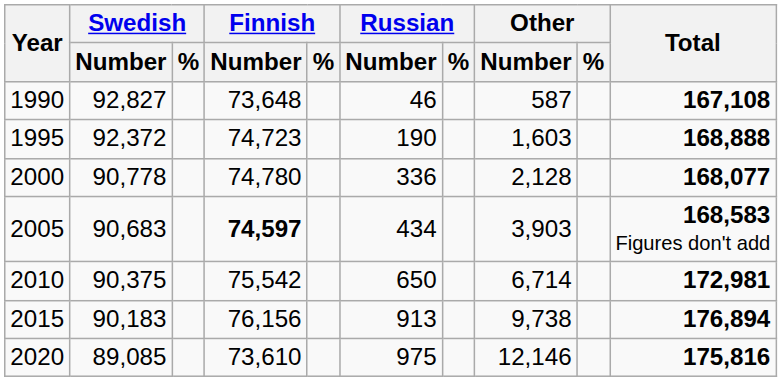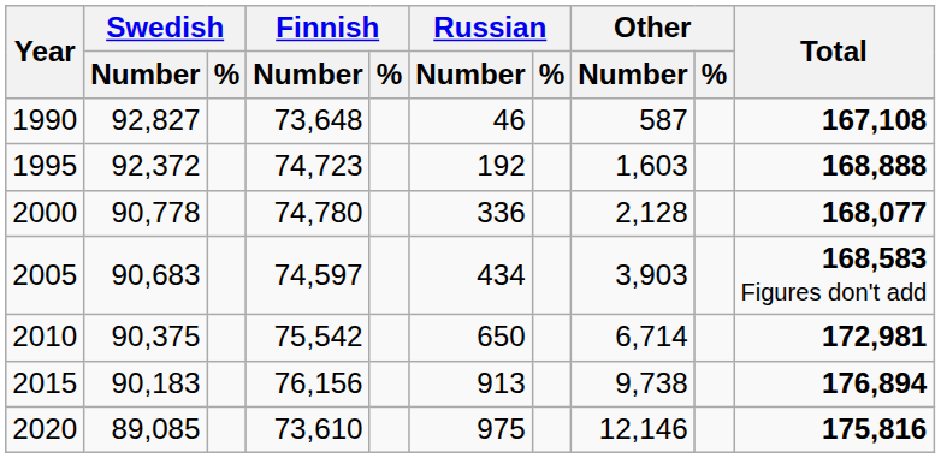1995 | Russian / Number: 190 -> 192
2005 | Finnish / Number: bold -> normal
